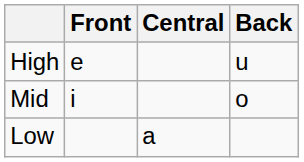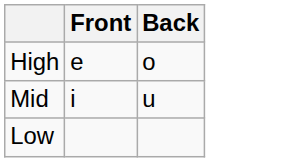- column: Central | a
High | Back: u -> o
Mid | Back: o -> u
